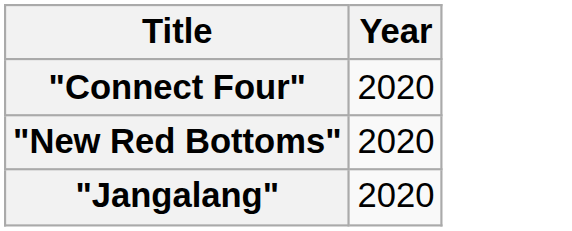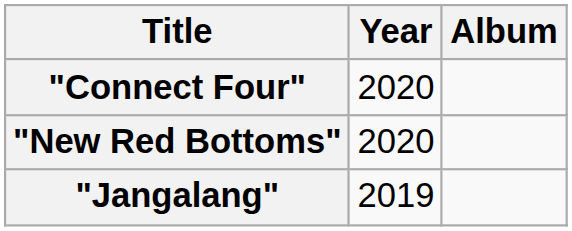+ column: Album
"Jangalang" | Year: 2020 -> 2019
